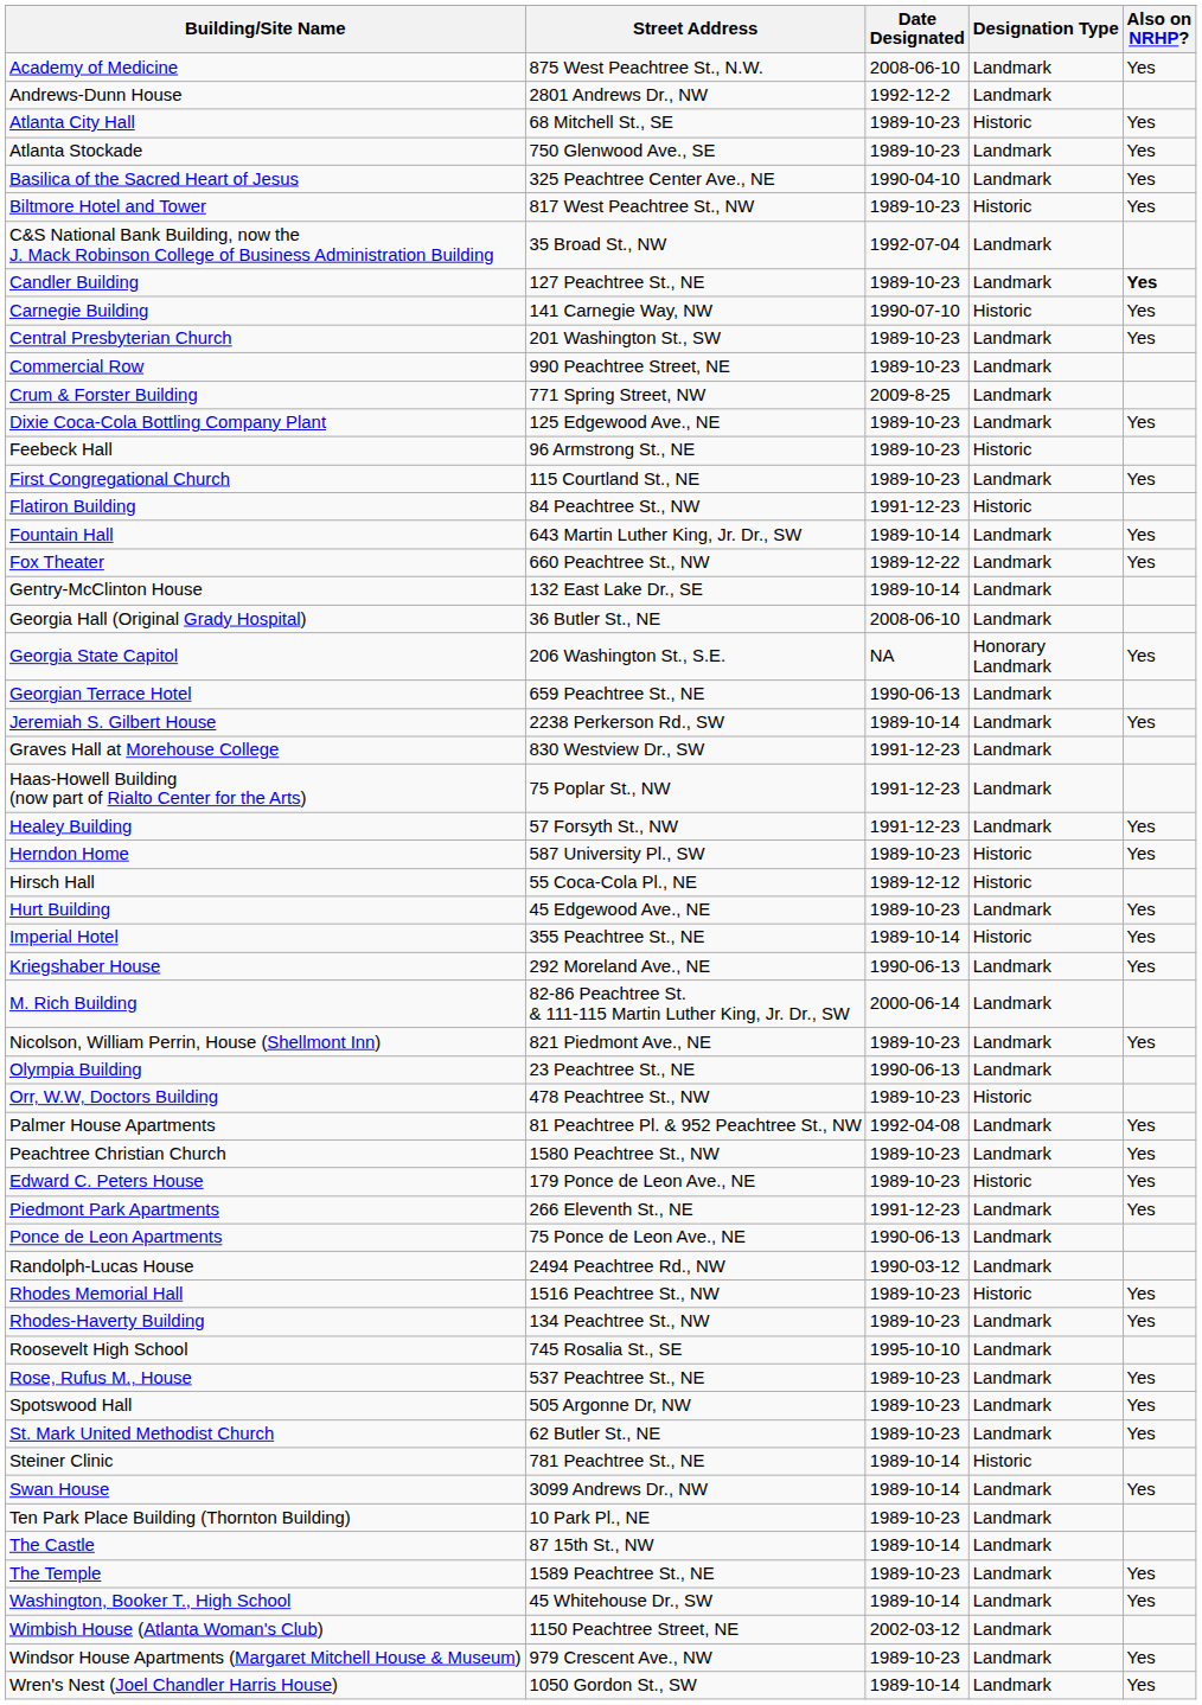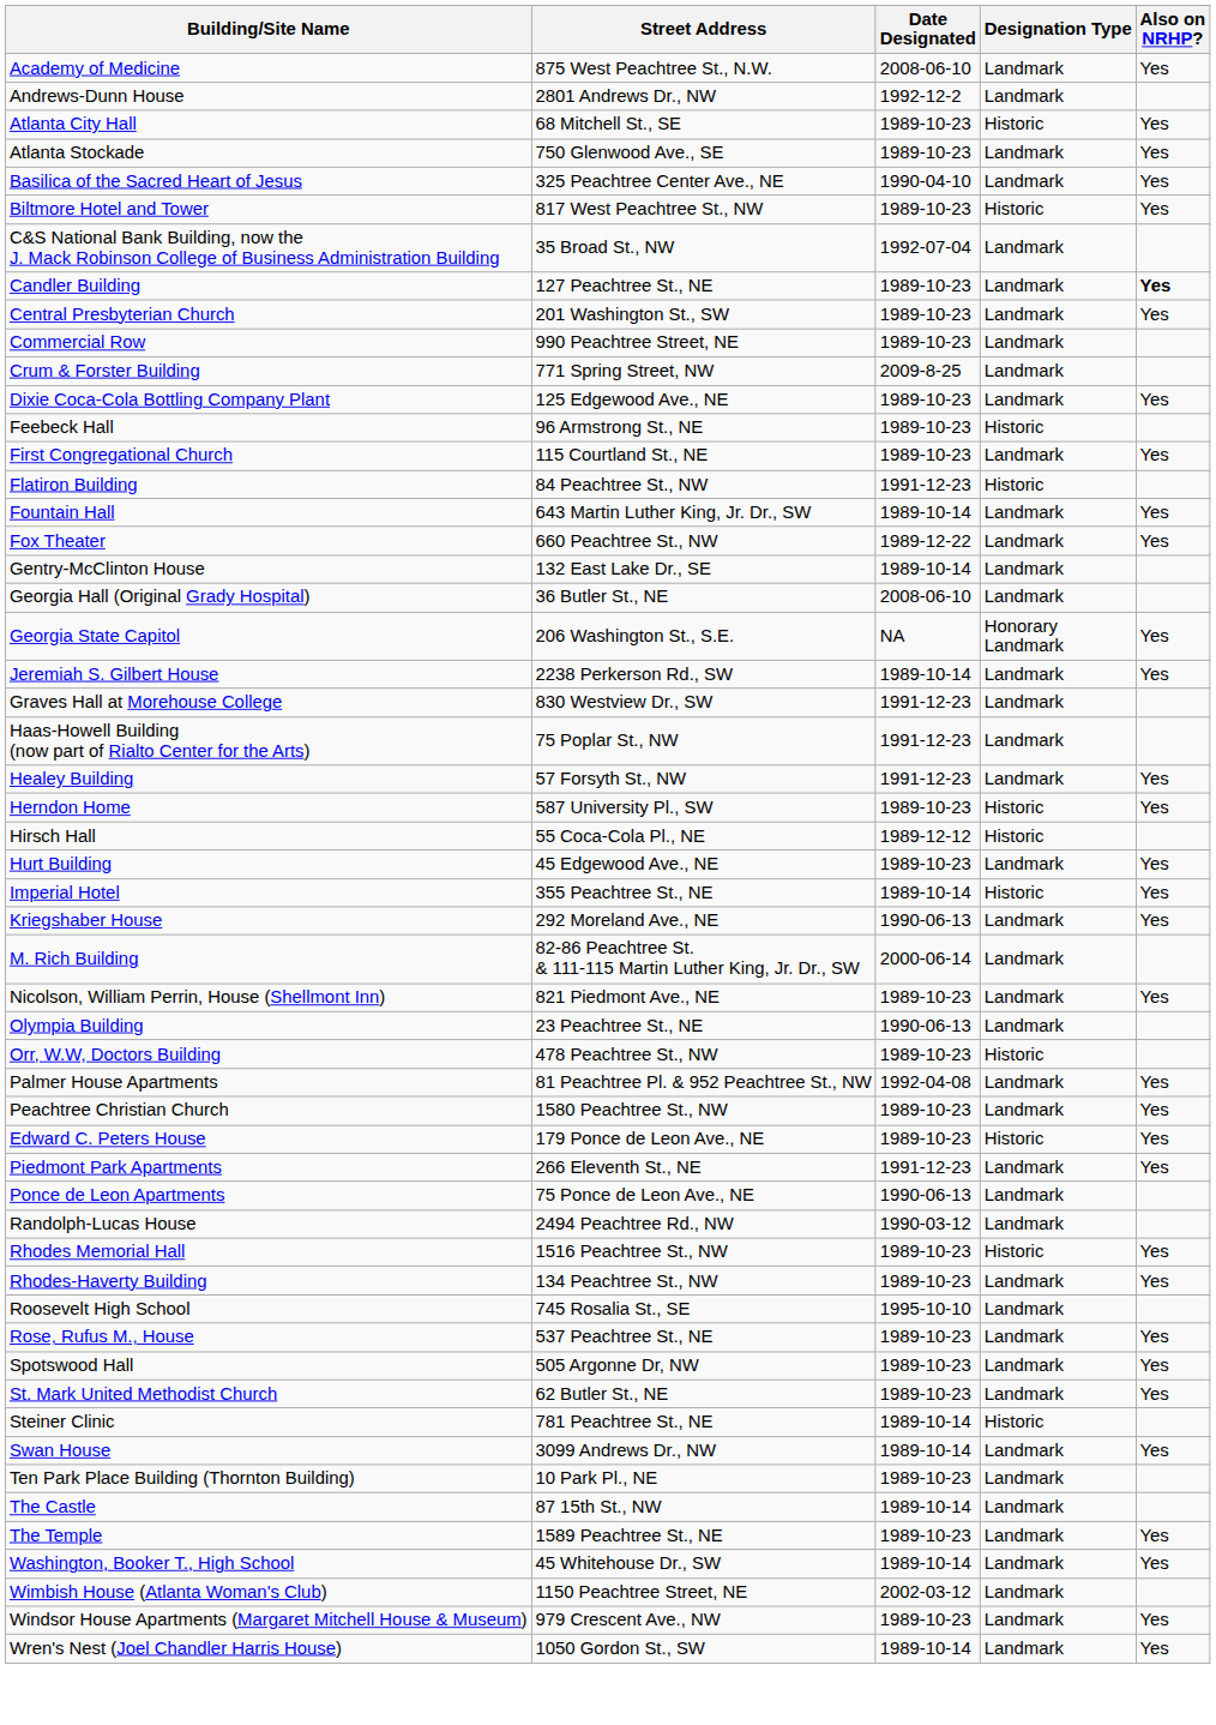- row: Carnegie Building | 141 Carnegie Way, NW | 1990-07-10 | Historic | Yes
- row: Georgian Terrace Hotel | 659 Peachtree St., NE | 1990-06-13 | Landmark
